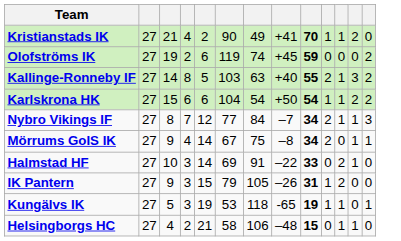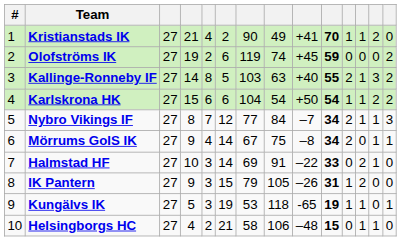+ column: # | 1 | 2 | 3 | 4 | 5 | 6 | 7 | 8 | 9 | 10
